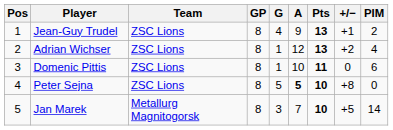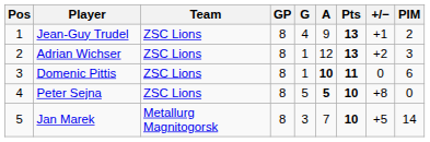Adrian Wichser | PIM: 4 -> 3
Domenic Pittis | A: normal -> bold
